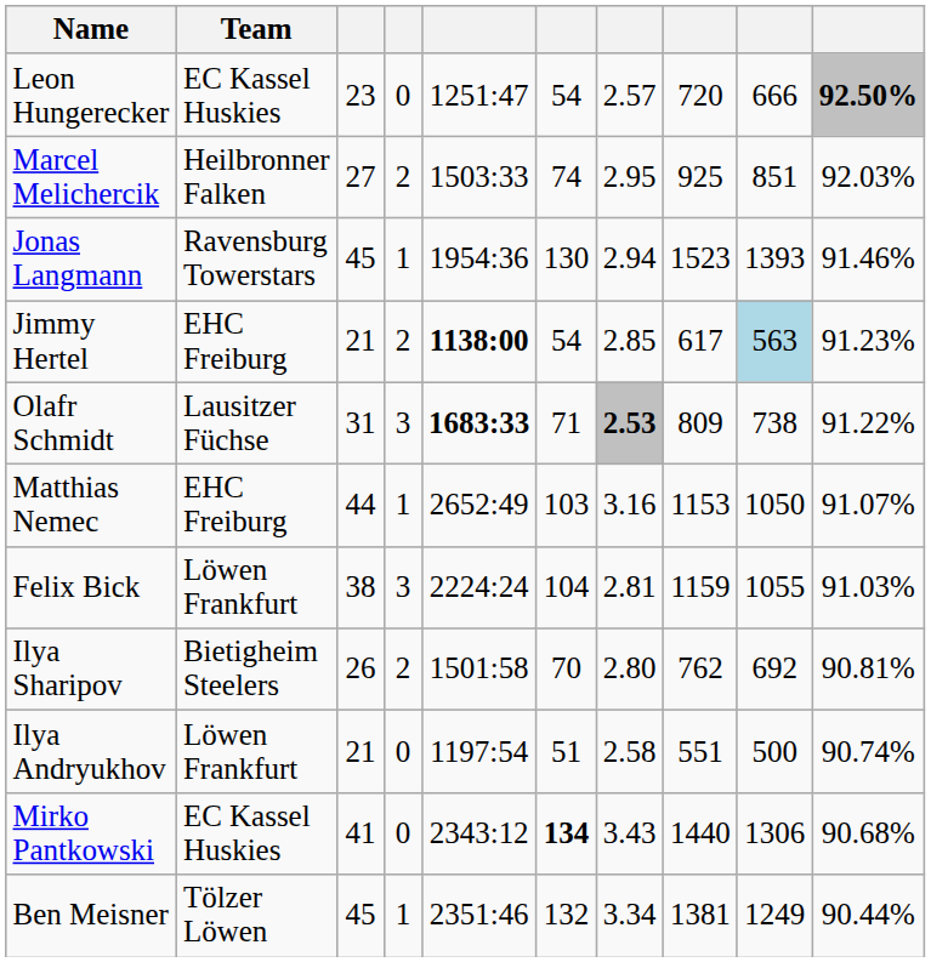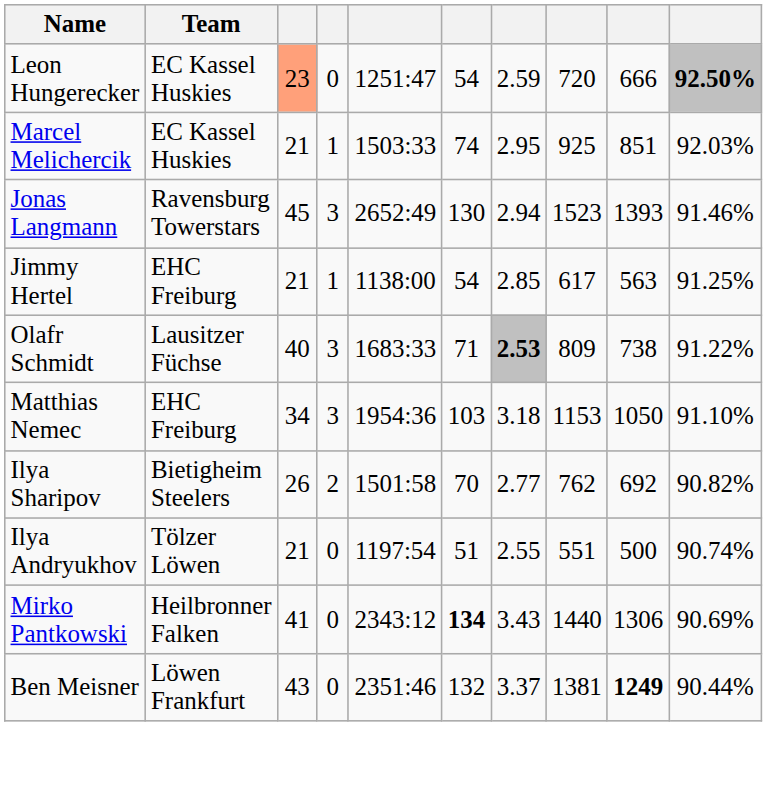Leon Hungerecker | column 3: no background -> lightsalmon background
Leon Hungerecker | column 7: 2.57 -> 2.59
Marcel Melichercik | Team: Heilbronner Falken -> EC Kassel Huskies
Marcel Melichercik | column 3: 27 -> 21
Marcel Melichercik | column 4: 2 -> 1
Jonas Langmann | column 4: 1 -> 3
Jonas Langmann | column 5: 1954:36 -> 2652:49
Jimmy Hertel | column 4: 2 -> 1
Jimmy Hertel | column 5: bold -> normal
Jimmy Hertel | column 9: lightblue background -> no background
Jimmy Hertel | column 10: 91.23% -> 91.25%
Olafr Schmidt | column 3: 31 -> 40
Olafr Schmidt | column 5: bold -> normal
Matthias Nemec | column 3: 44 -> 34
Matthias Nemec | column 4: 1 -> 3
Matthias Nemec | column 5: 2652:49 -> 1954:36
Matthias Nemec | column 7: 3.16 -> 3.18
Matthias Nemec | column 10: 91.07% -> 91.10%
- row: Felix Bick | Löwen Frankfurt | 38 | 3 | 2224:24 | 104 | 2.81 | 1159 | 1055 | 91.03%
Ilya Sharipov | column 7: 2.80 -> 2.77
Ilya Sharipov | column 10: 90.81% -> 90.82%
Ilya Andryukhov | Team: Löwen Frankfurt -> Tölzer Löwen
Ilya Andryukhov | column 7: 2.58 -> 2.55
Mirko Pantkowski | Team: EC Kassel Huskies -> Heilbronner Falken
Mirko Pantkowski | column 10: 90.68% -> 90.69%
Ben Meisner | Team: Tölzer Löwen -> Löwen Frankfurt
Ben Meisner | column 3: 45 -> 43
Ben Meisner | column 4: 1 -> 0
Ben Meisner | column 7: 3.34 -> 3.37
Ben Meisner | column 9: normal -> bold
